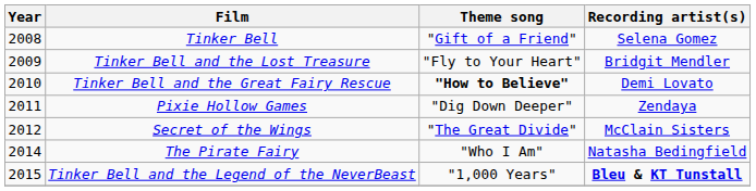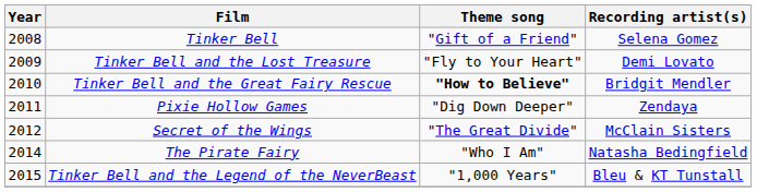Tinker Bell and the Lost Treasure | Recording artist(s): Bridgit Mendler -> Demi Lovato
Tinker Bell and the Great Fairy Rescue | Recording artist(s): Demi Lovato -> Bridgit Mendler
Tinker Bell and the Legend of the NeverBeast | Recording artist(s): bold -> normal
